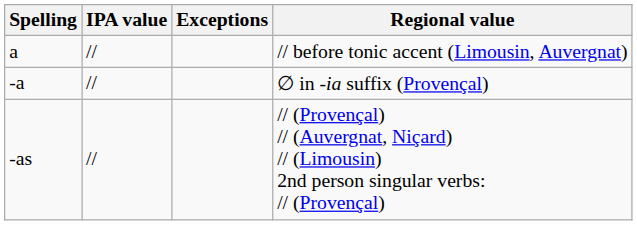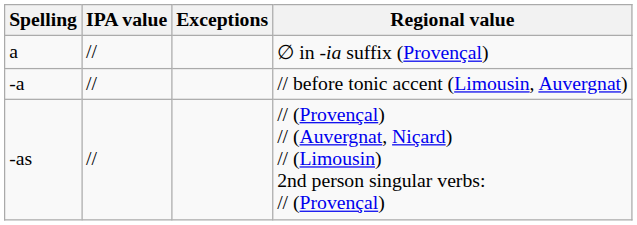a | Regional value: // before tonic accent (Limousin, Auvergnat) -> ∅ in -ia suffix (Provençal)
-a | Regional value: ∅ in -ia suffix (Provençal) -> // before tonic accent (Limousin, Auvergnat)
